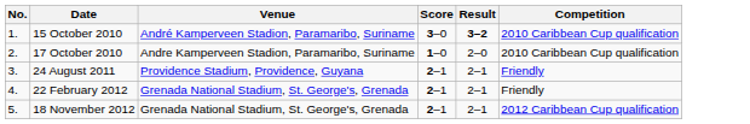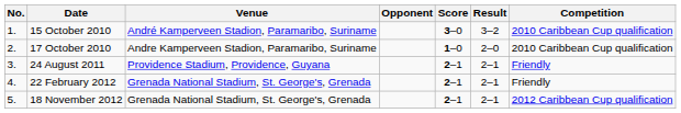+ column: Opponent
15 October 2010 | Result: bold -> normal
